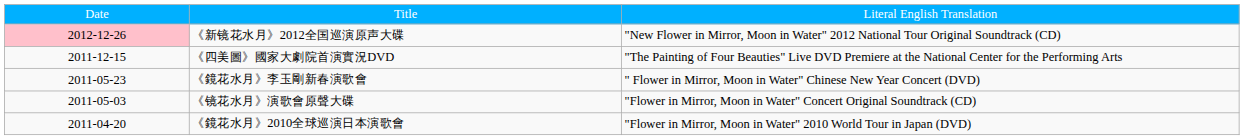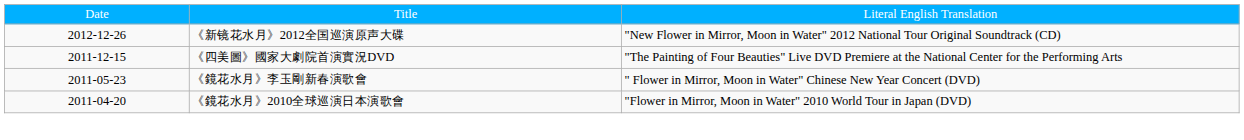《新镜花水月》2012全国巡演原声大碟 | column 1: pink background -> no background
- row: 2011-05-03 | 《镜花水月》演歌會原聲大碟 | "Flower in Mirror, Moon in Water" Concert Original Soundtrack (CD)
